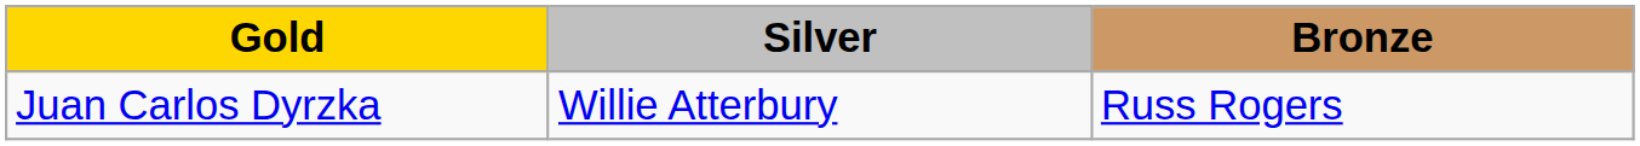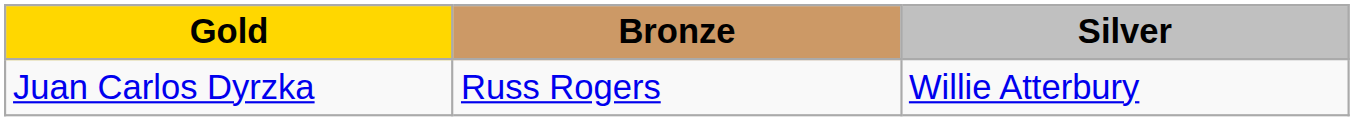columns swapped: Silver <-> Bronze
